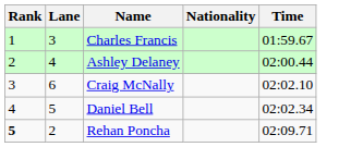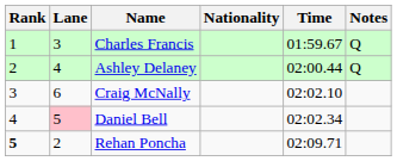+ column: Notes | Q | Q
Daniel Bell | Lane: no background -> pink background
